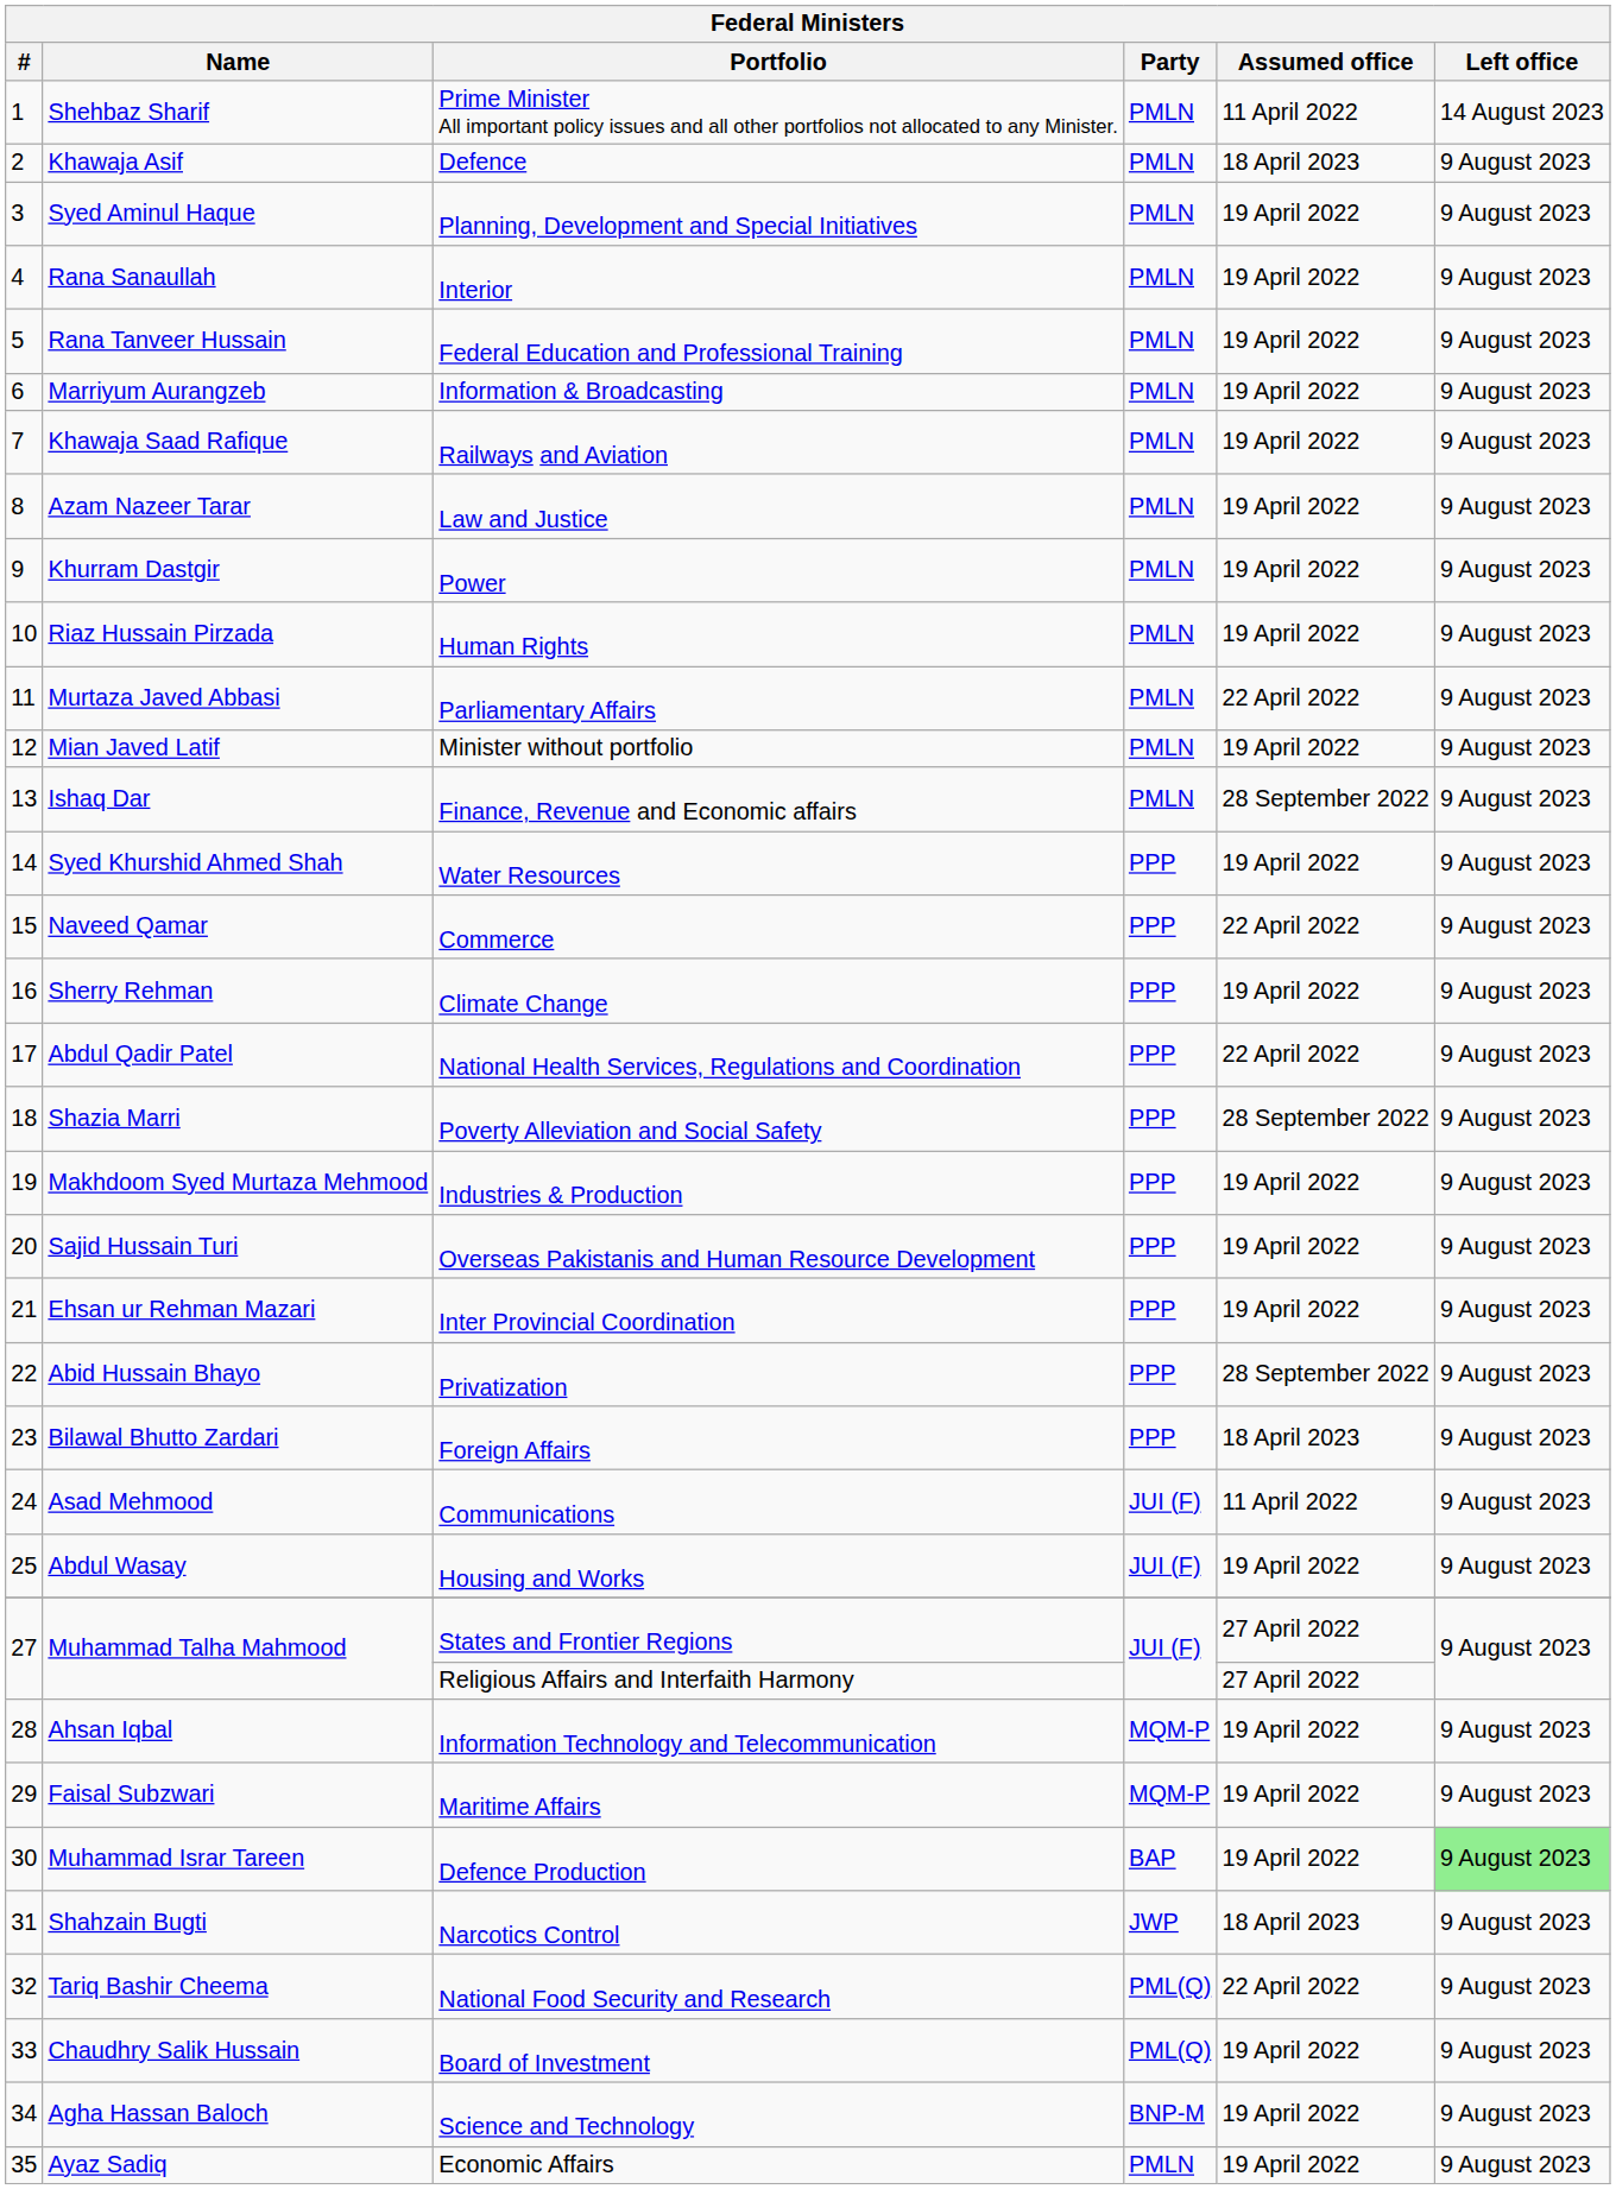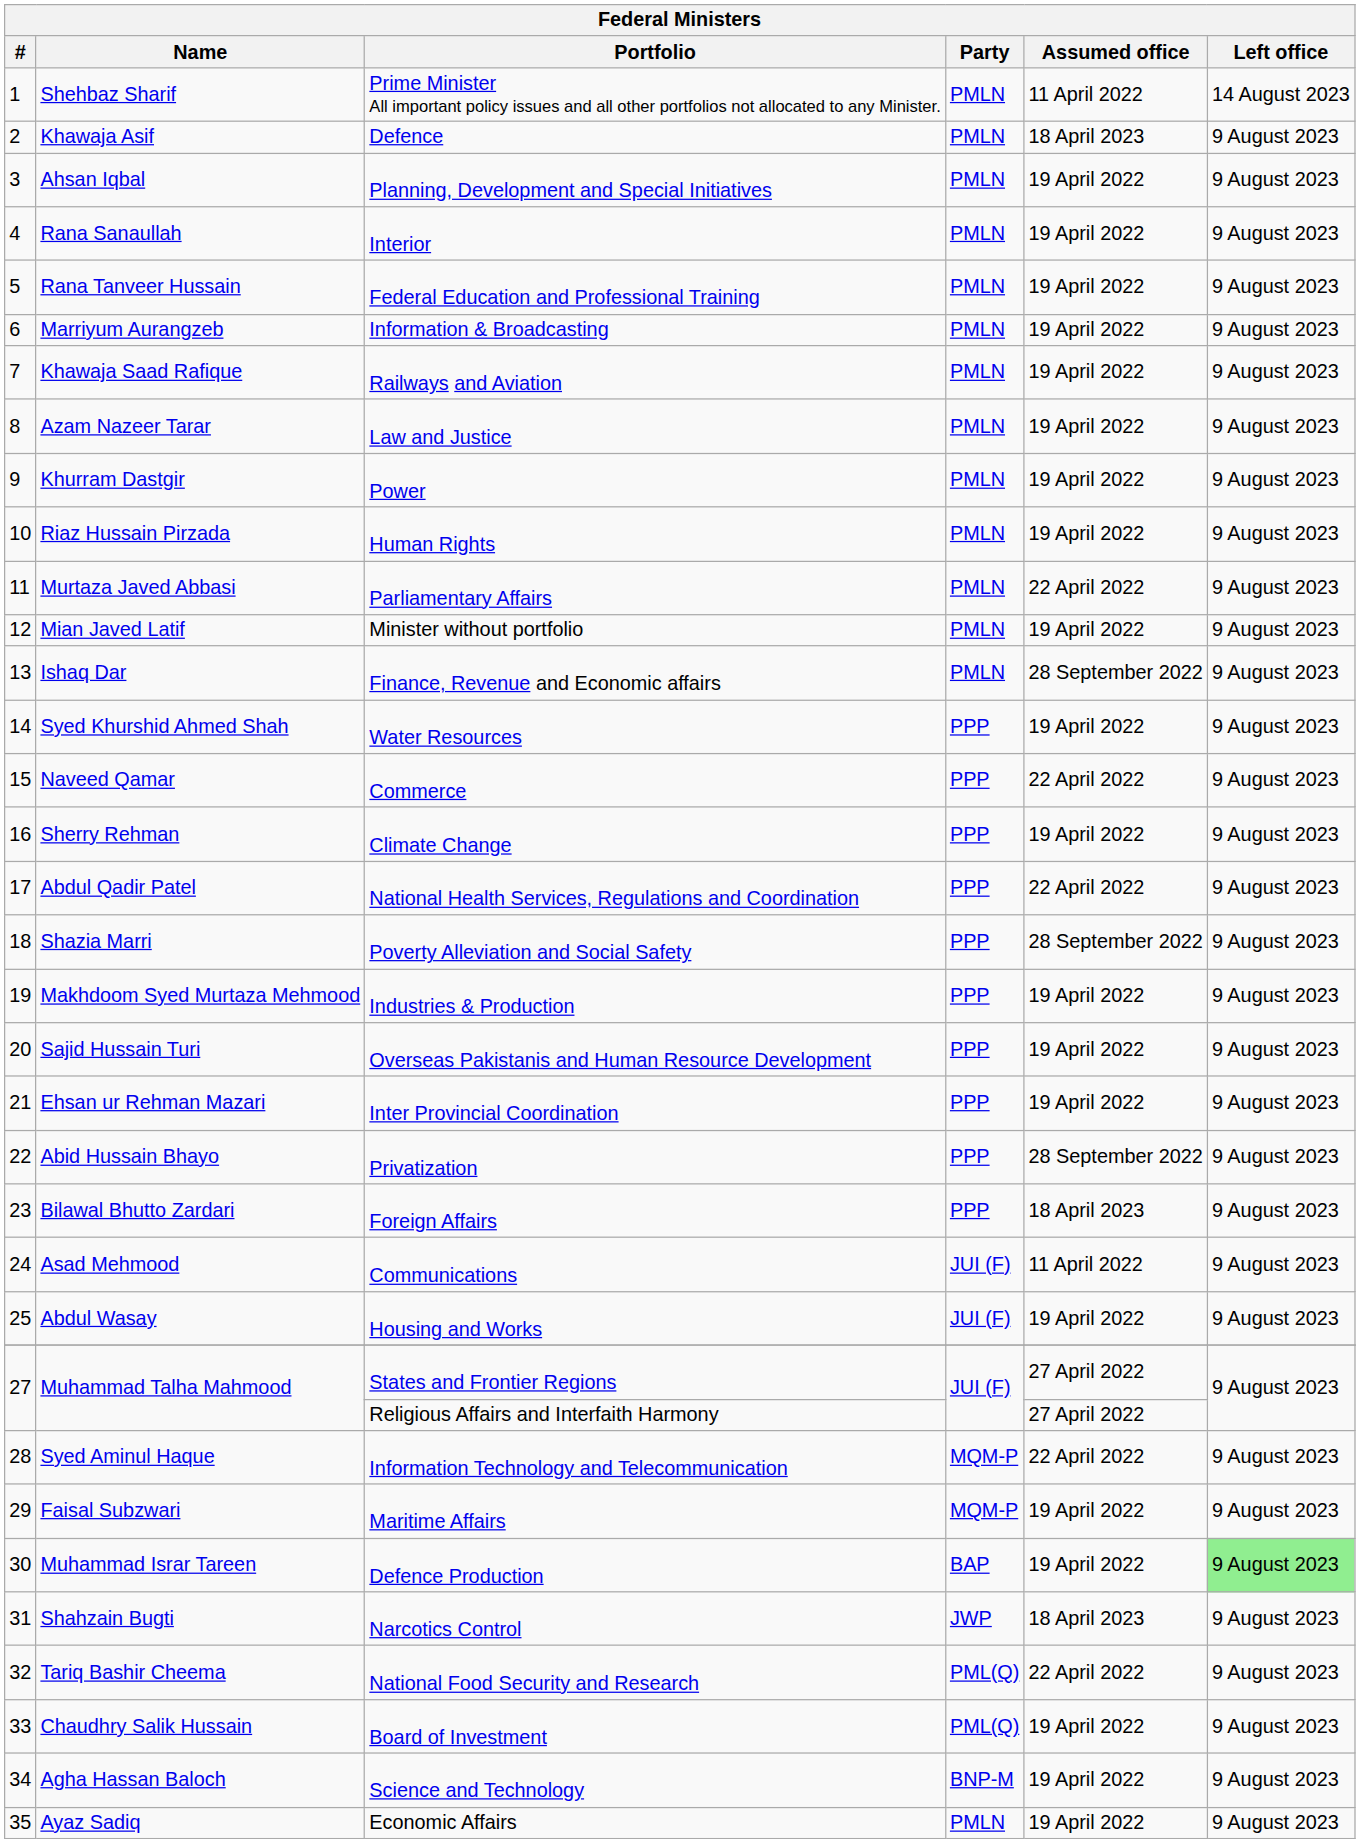Planning, Development and Special Initiatives | Name: Syed Aminul Haque -> Ahsan Iqbal
Information Technology and Telecommunication | Name: Ahsan Iqbal -> Syed Aminul Haque
Information Technology and Telecommunication | Assumed office: 19 April 2022 -> 22 April 2022
